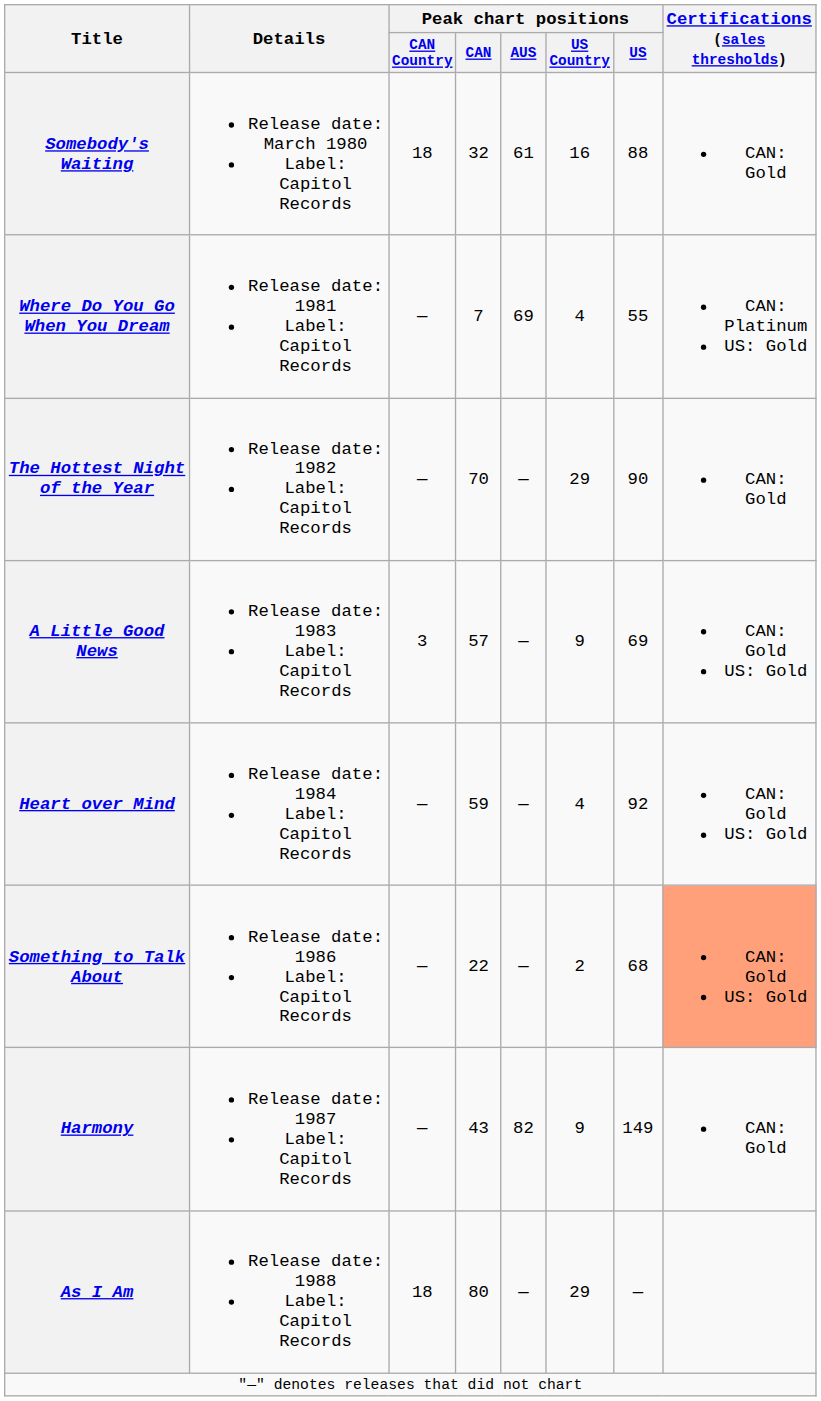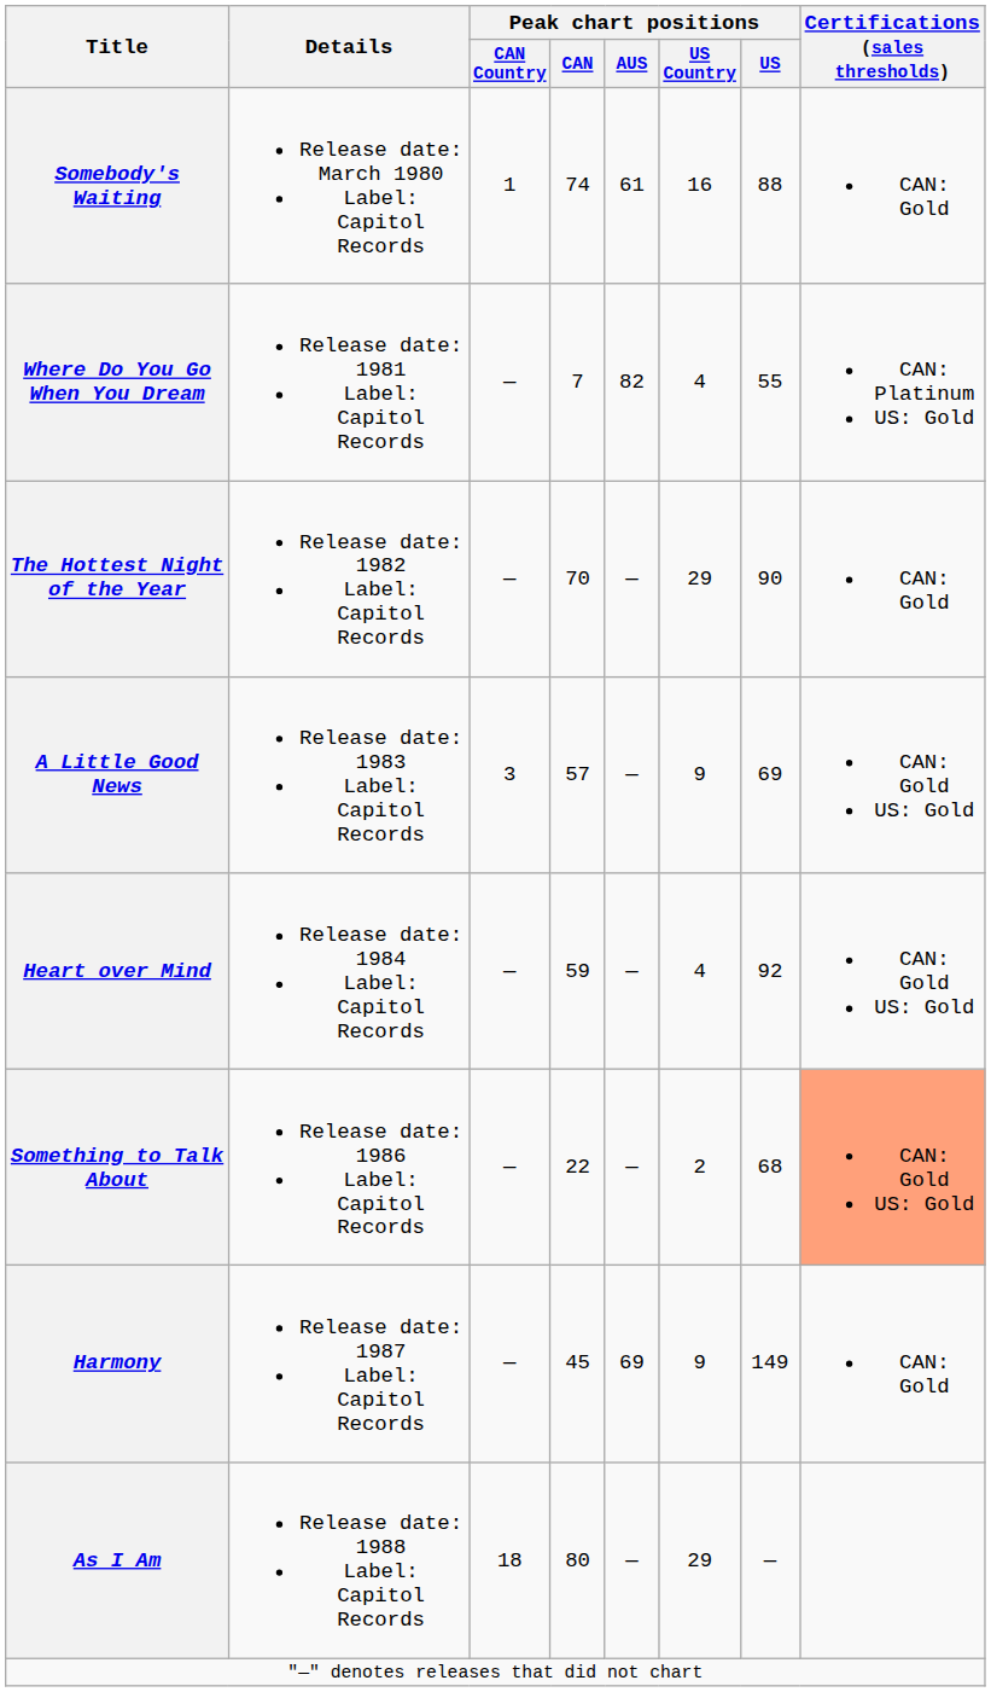Somebody's Waiting | Peak chart positions / CAN Country: 18 -> 1
Somebody's Waiting | Peak chart positions / CAN: 32 -> 74
Where Do You Go When You Dream | Peak chart positions / AUS: 69 -> 82
Harmony | Peak chart positions / CAN: 43 -> 45
Harmony | Peak chart positions / AUS: 82 -> 69
